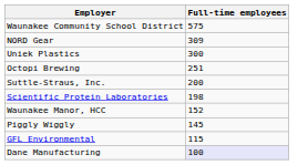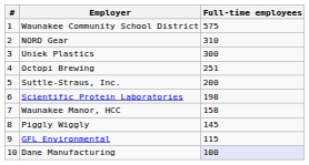+ column: # | 1 | 2 | 3 | 4 | 5 | 6 | 7 | 8 | 9 | 10
NORD Gear | Full-time employees: 309 -> 310
Waunakee Manor, HCC | Full-time employees: 152 -> 158
